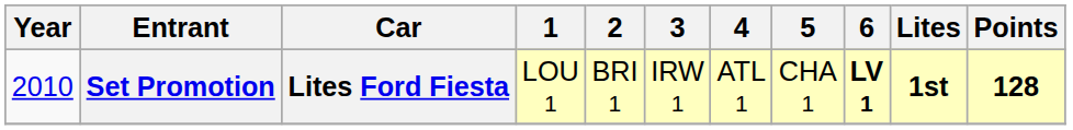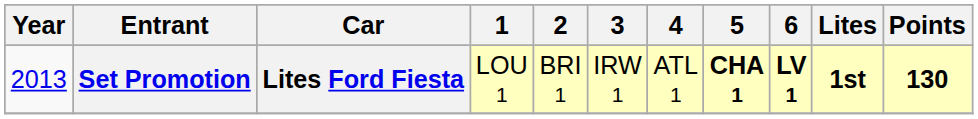Set Promotion | Year: 2010 -> 2013
Set Promotion | 5: normal -> bold
Set Promotion | Points: 128 -> 130
